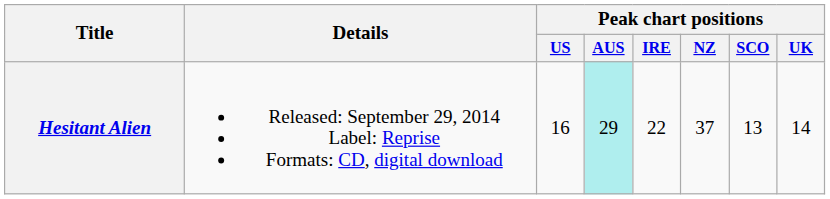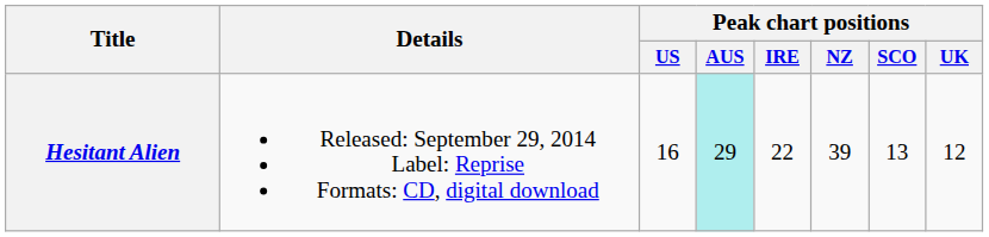Hesitant Alien | Peak chart positions / NZ: 37 -> 39
Hesitant Alien | Peak chart positions / UK: 14 -> 12
